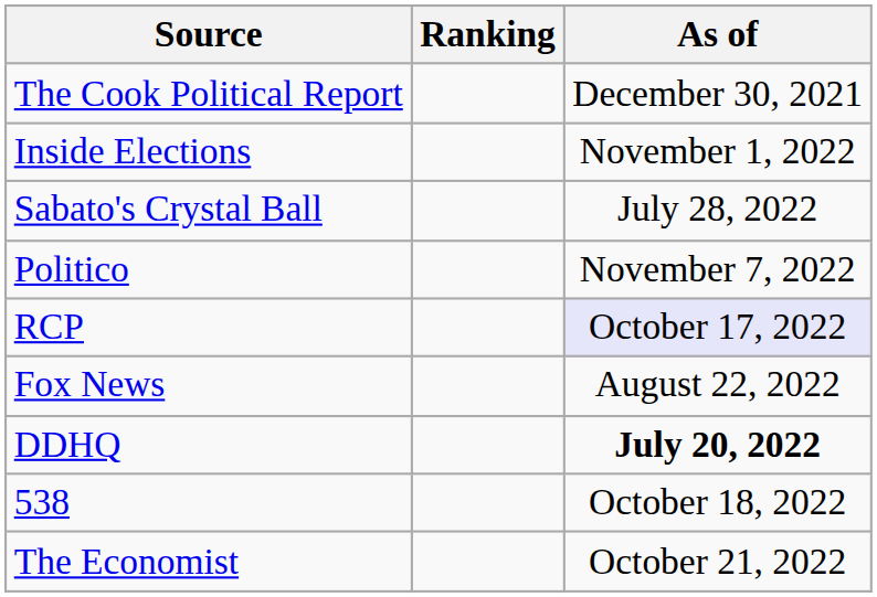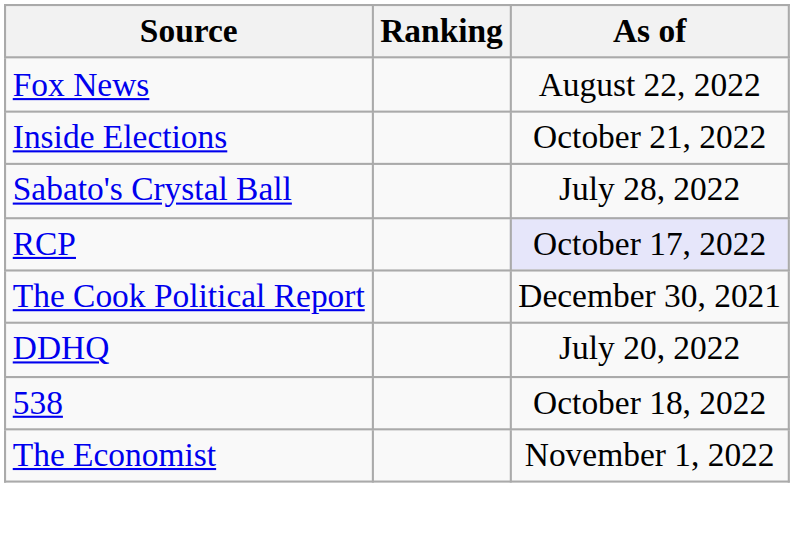rows swapped: The Cook Political Report <-> Fox News
Inside Elections | As of: November 1, 2022 -> October 21, 2022
- row: Politico | November 7, 2022
DDHQ | As of: bold -> normal
The Economist | As of: October 21, 2022 -> November 1, 2022
